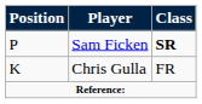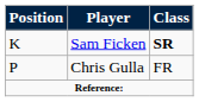Sam Ficken | Position: P -> K
Chris Gulla | Position: K -> P
